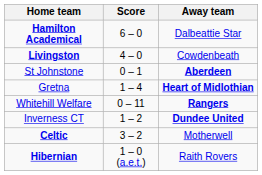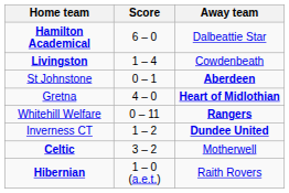Livingston | Score: 4 – 0 -> 1 – 4
Gretna | Score: 1 – 4 -> 4 – 0
